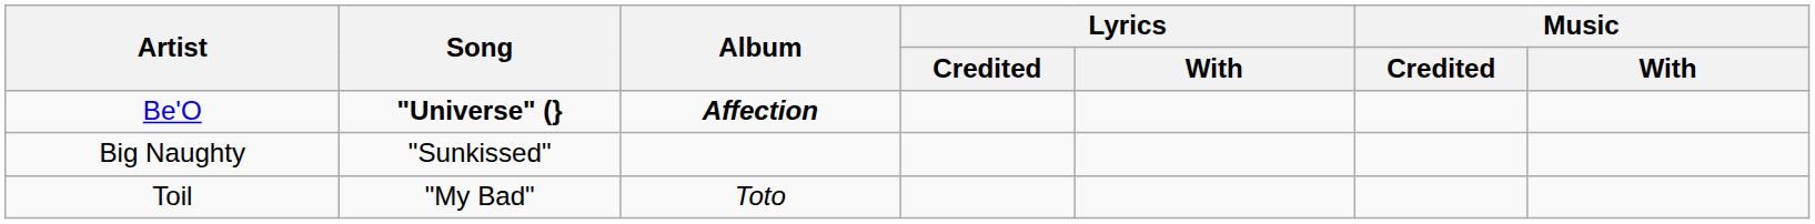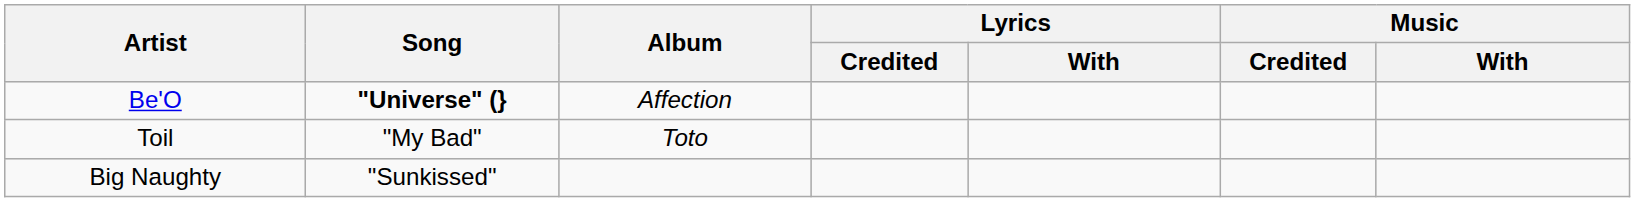Be'O | Album: bold -> normal
rows swapped: Big Naughty <-> Toil
